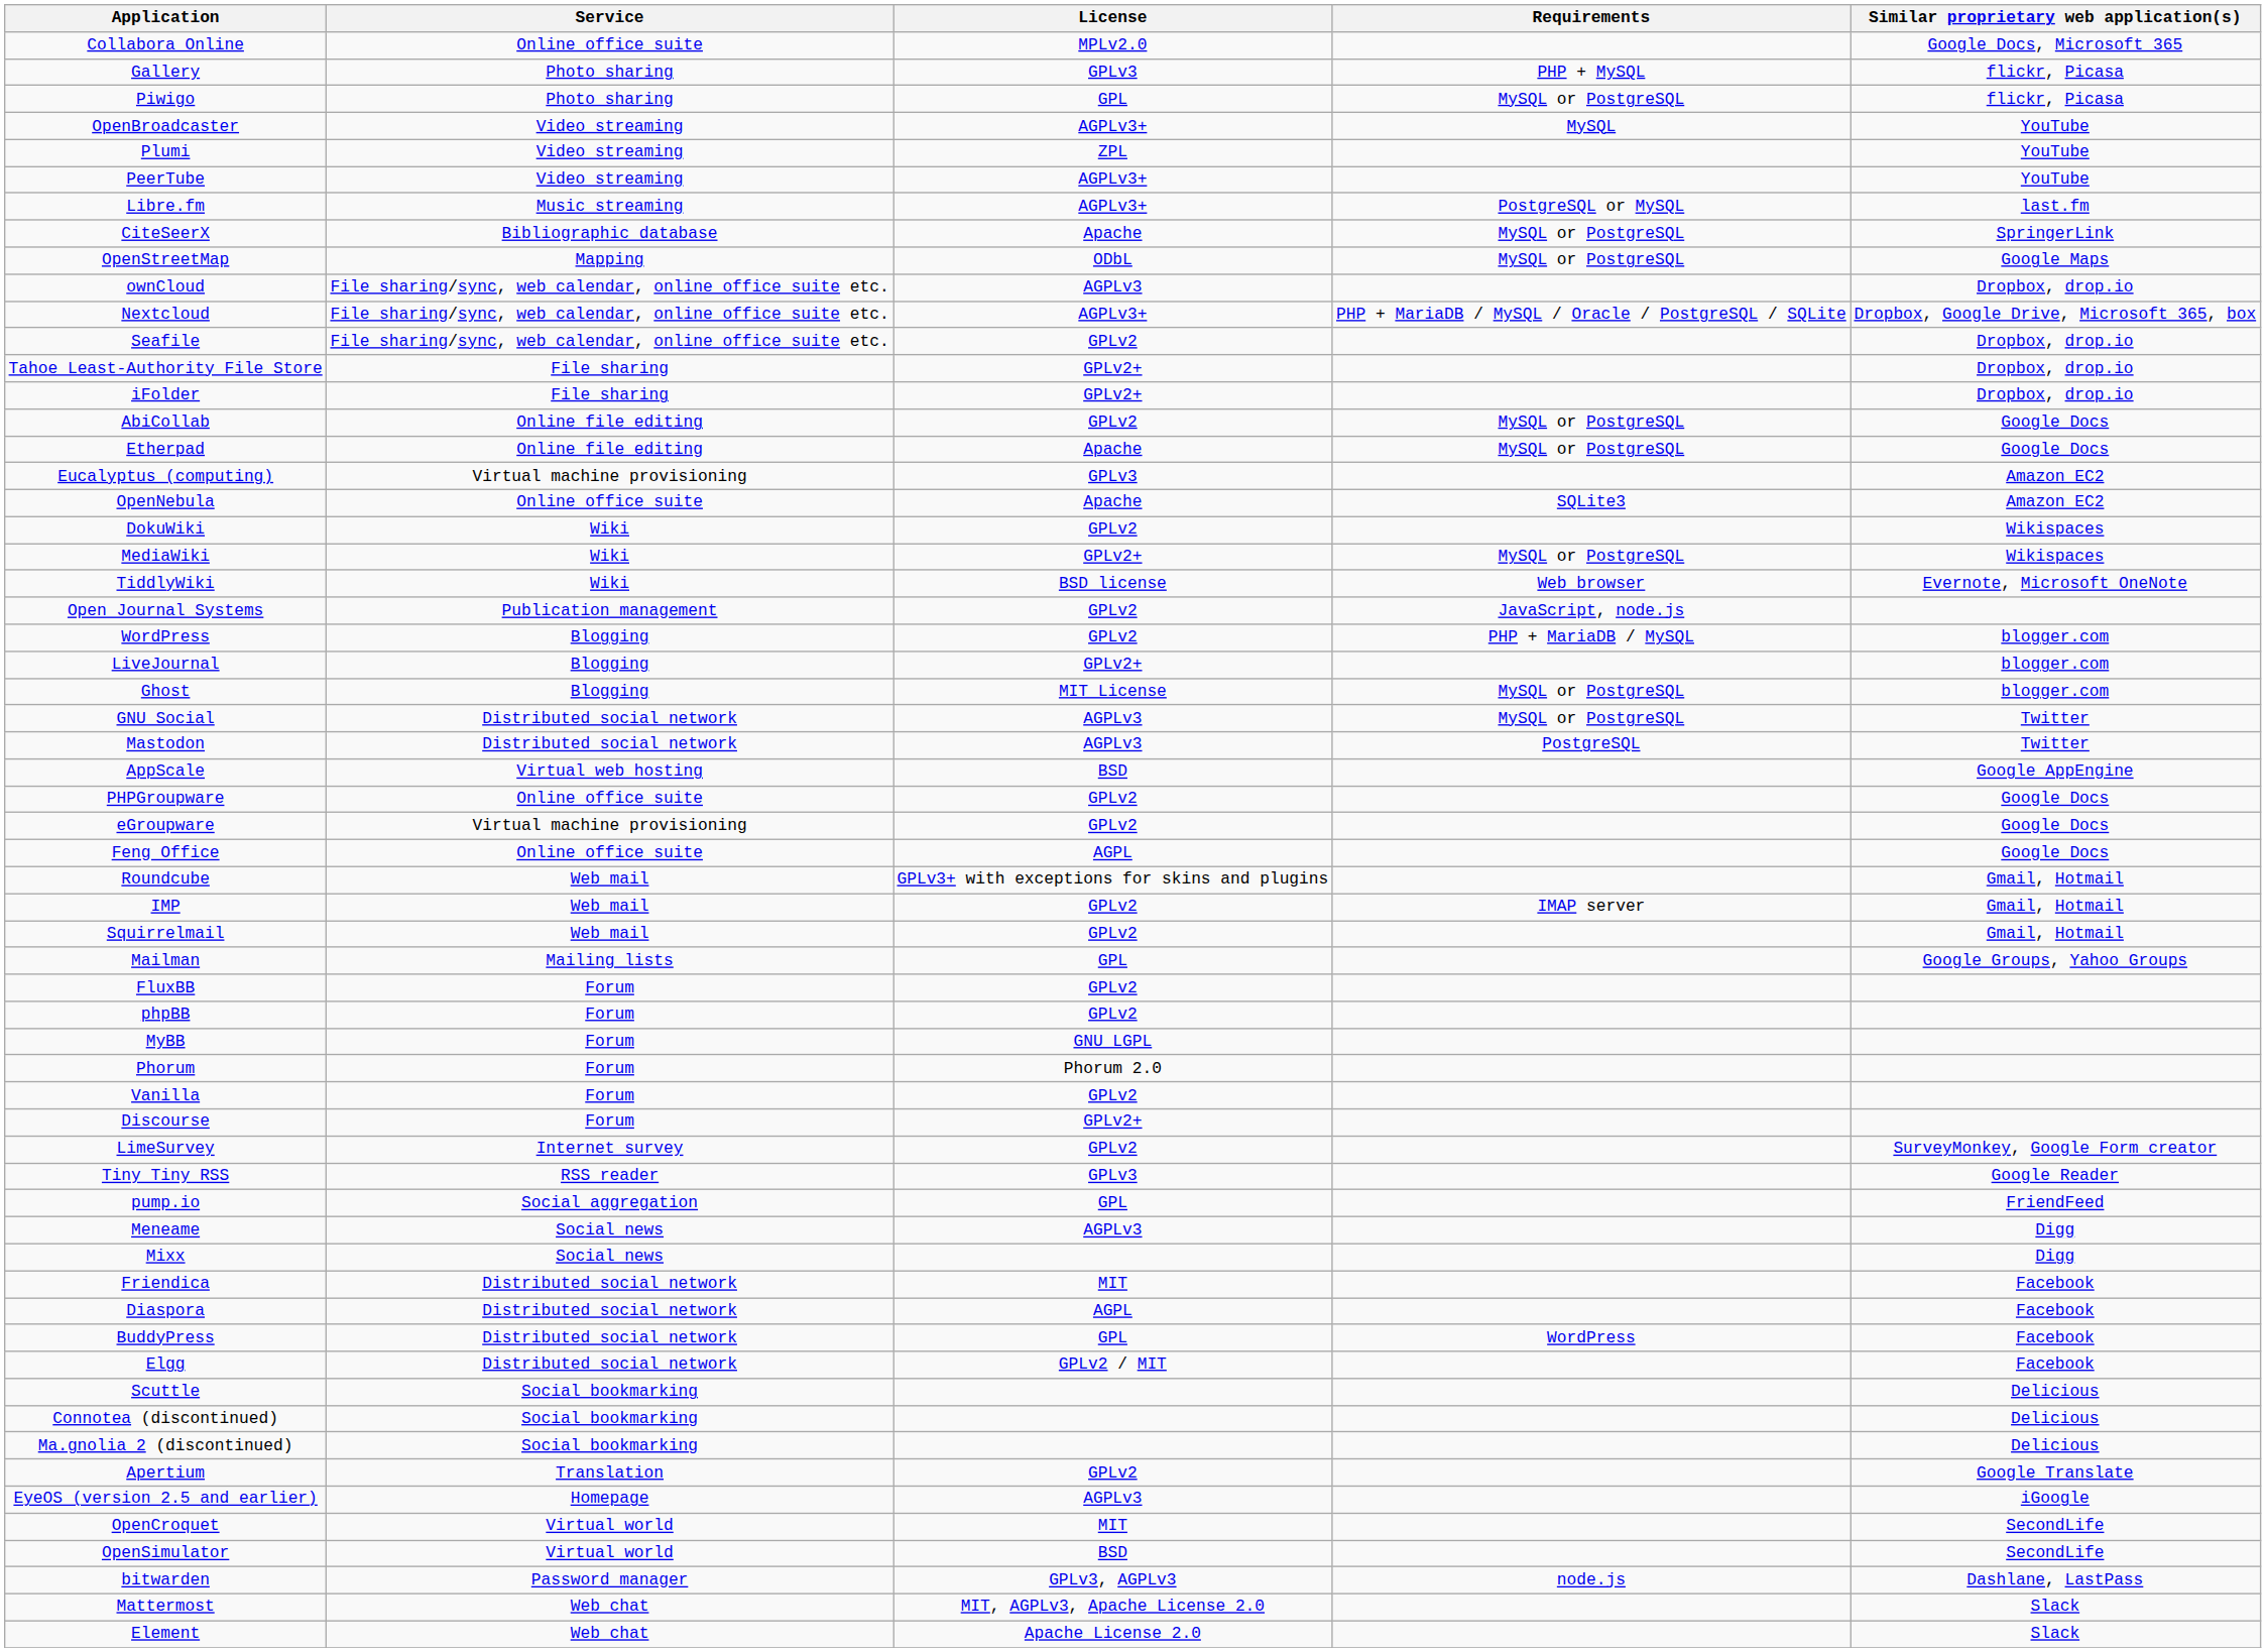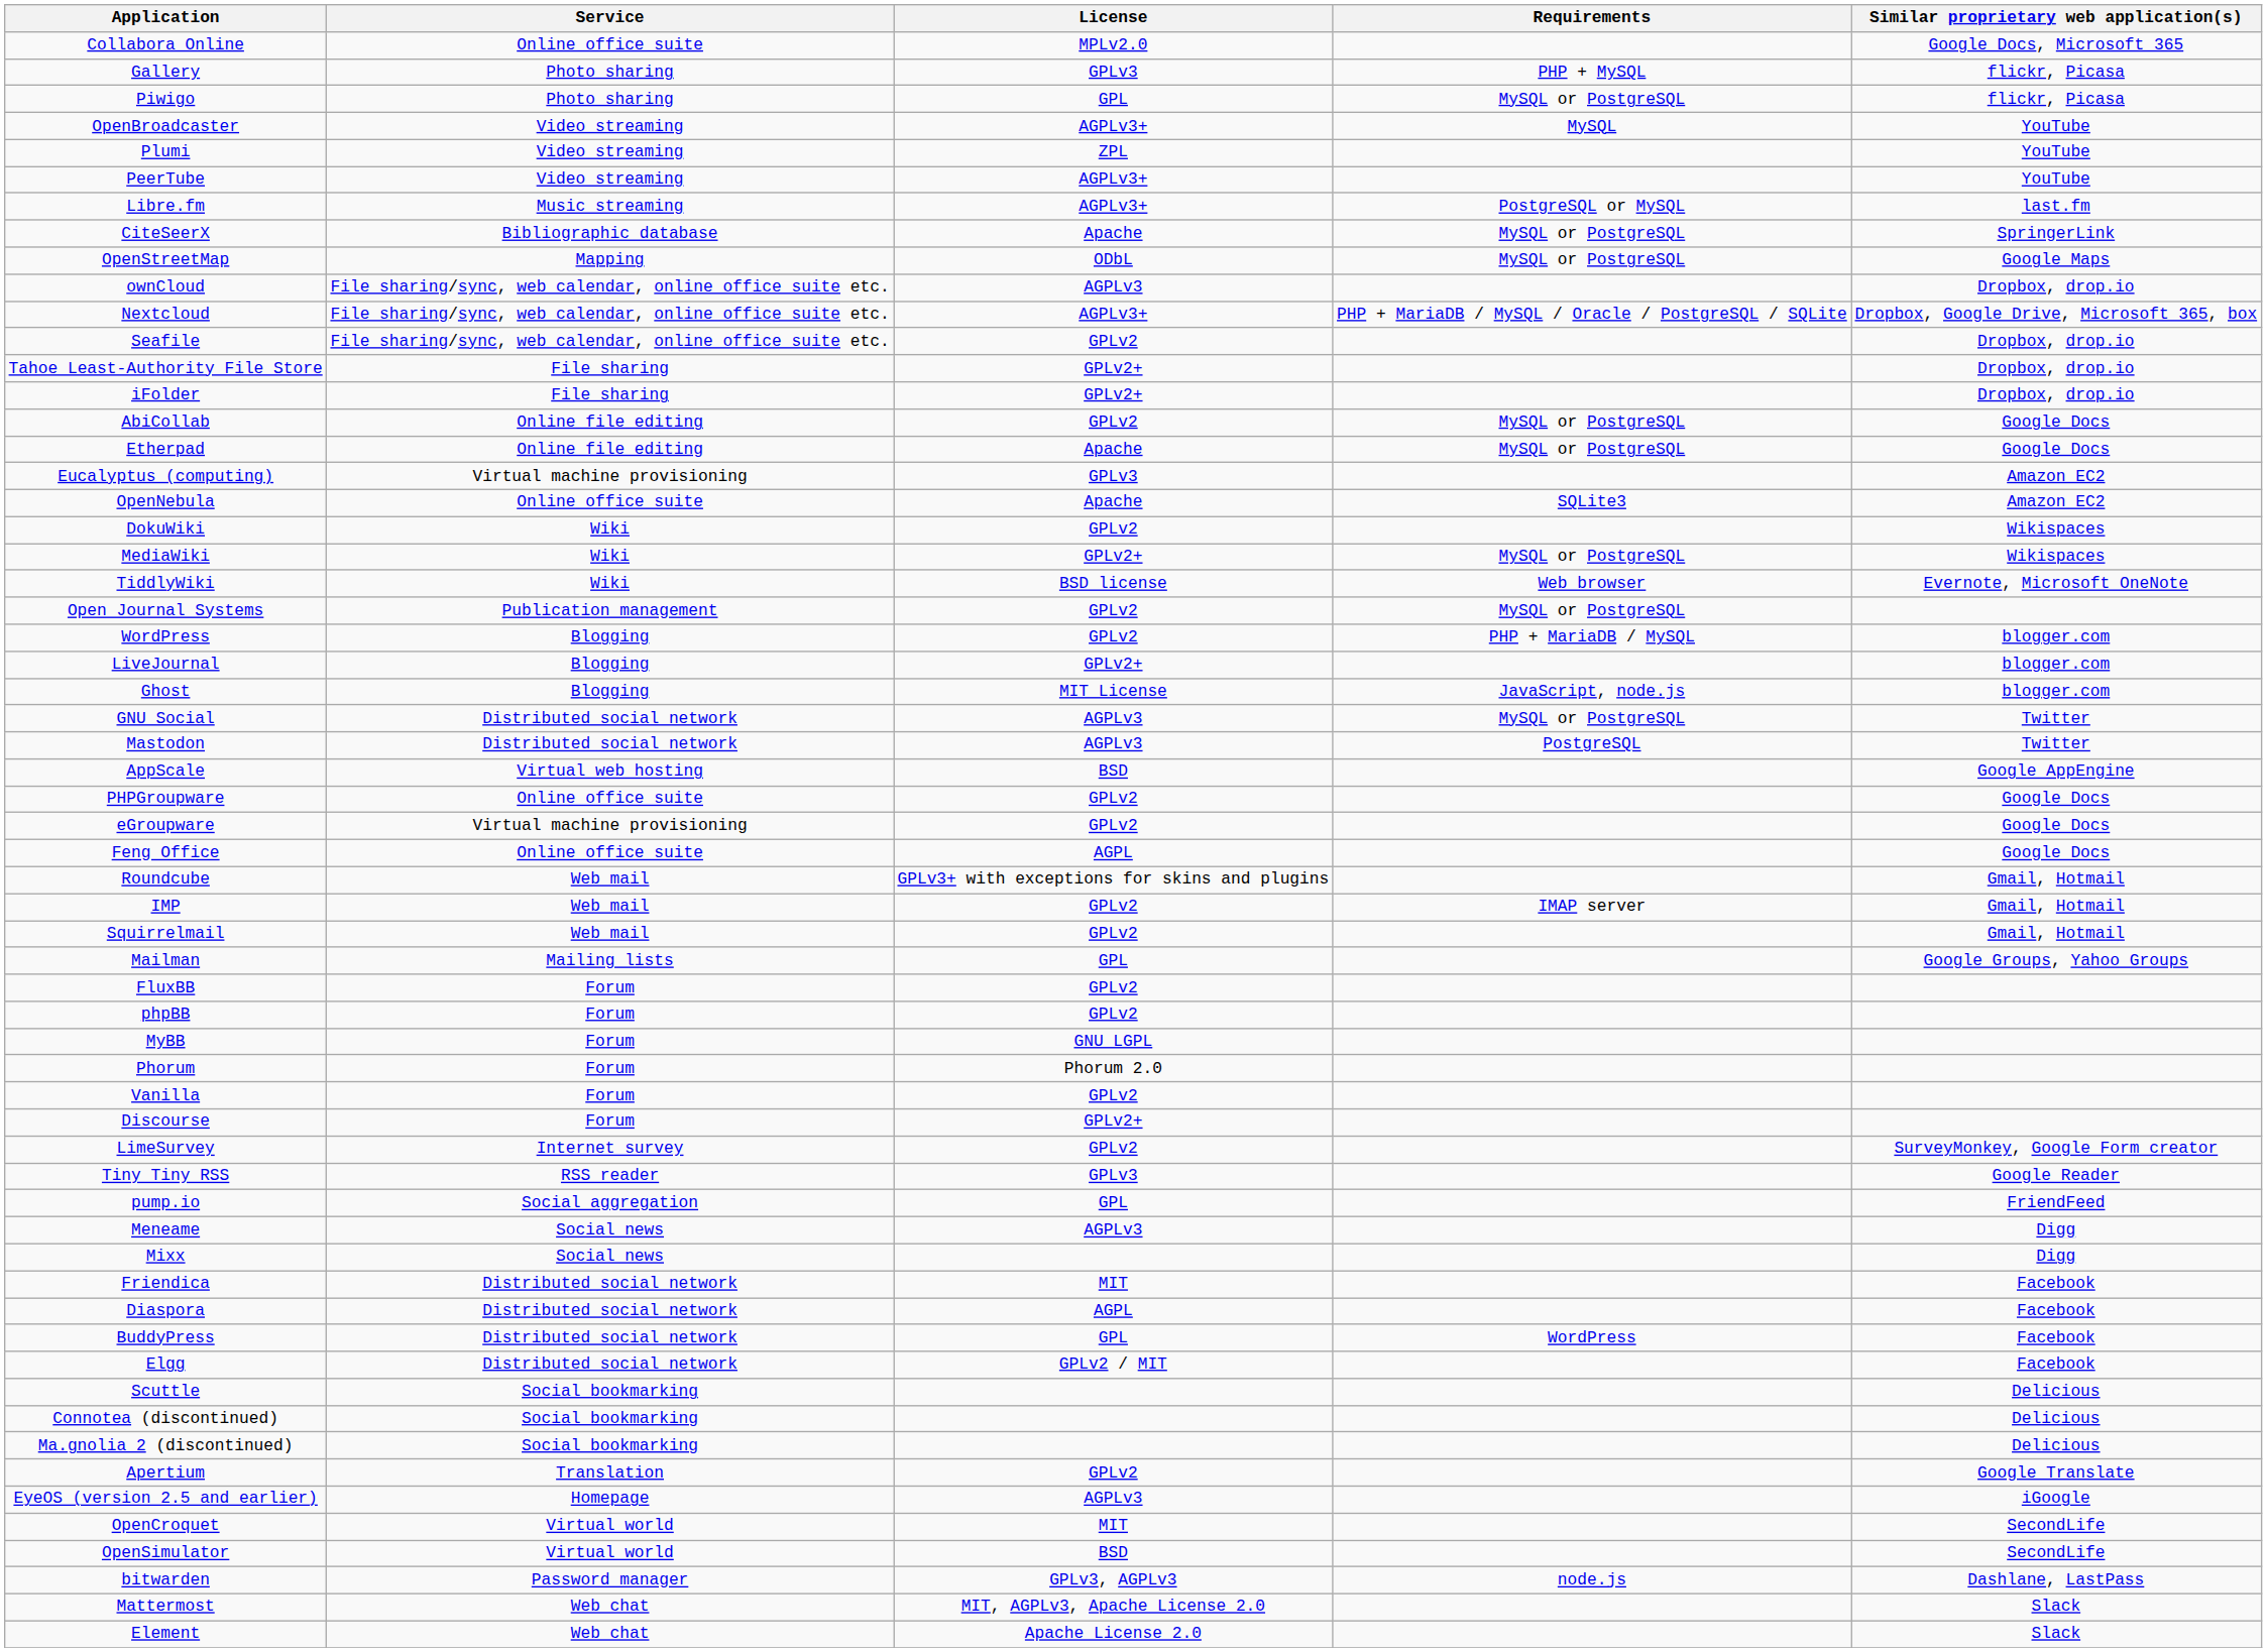Open Journal Systems | Requirements: JavaScript, node.js -> MySQL or PostgreSQL
Ghost | Requirements: MySQL or PostgreSQL -> JavaScript, node.js
